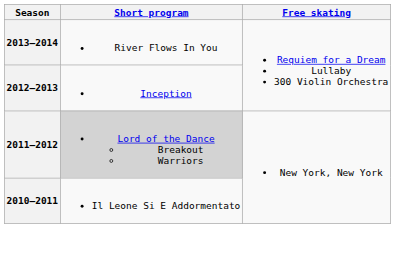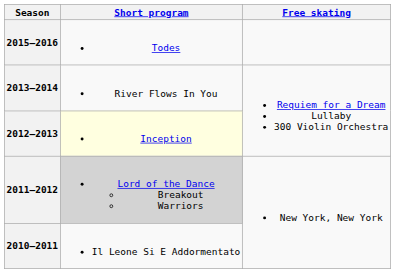+ row: 2015–2016 | Todes
2012–2013 | Short program: no background -> lightyellow background
